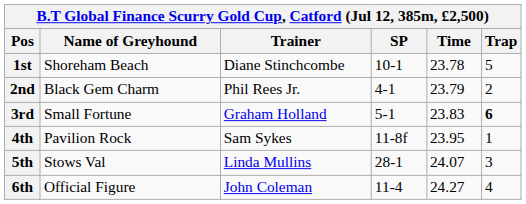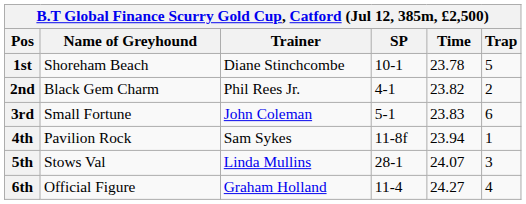2nd | Time: 23.79 -> 23.82
3rd | Trainer: Graham Holland -> John Coleman
3rd | Trap: bold -> normal
4th | Time: 23.95 -> 23.94
6th | Trainer: John Coleman -> Graham Holland
